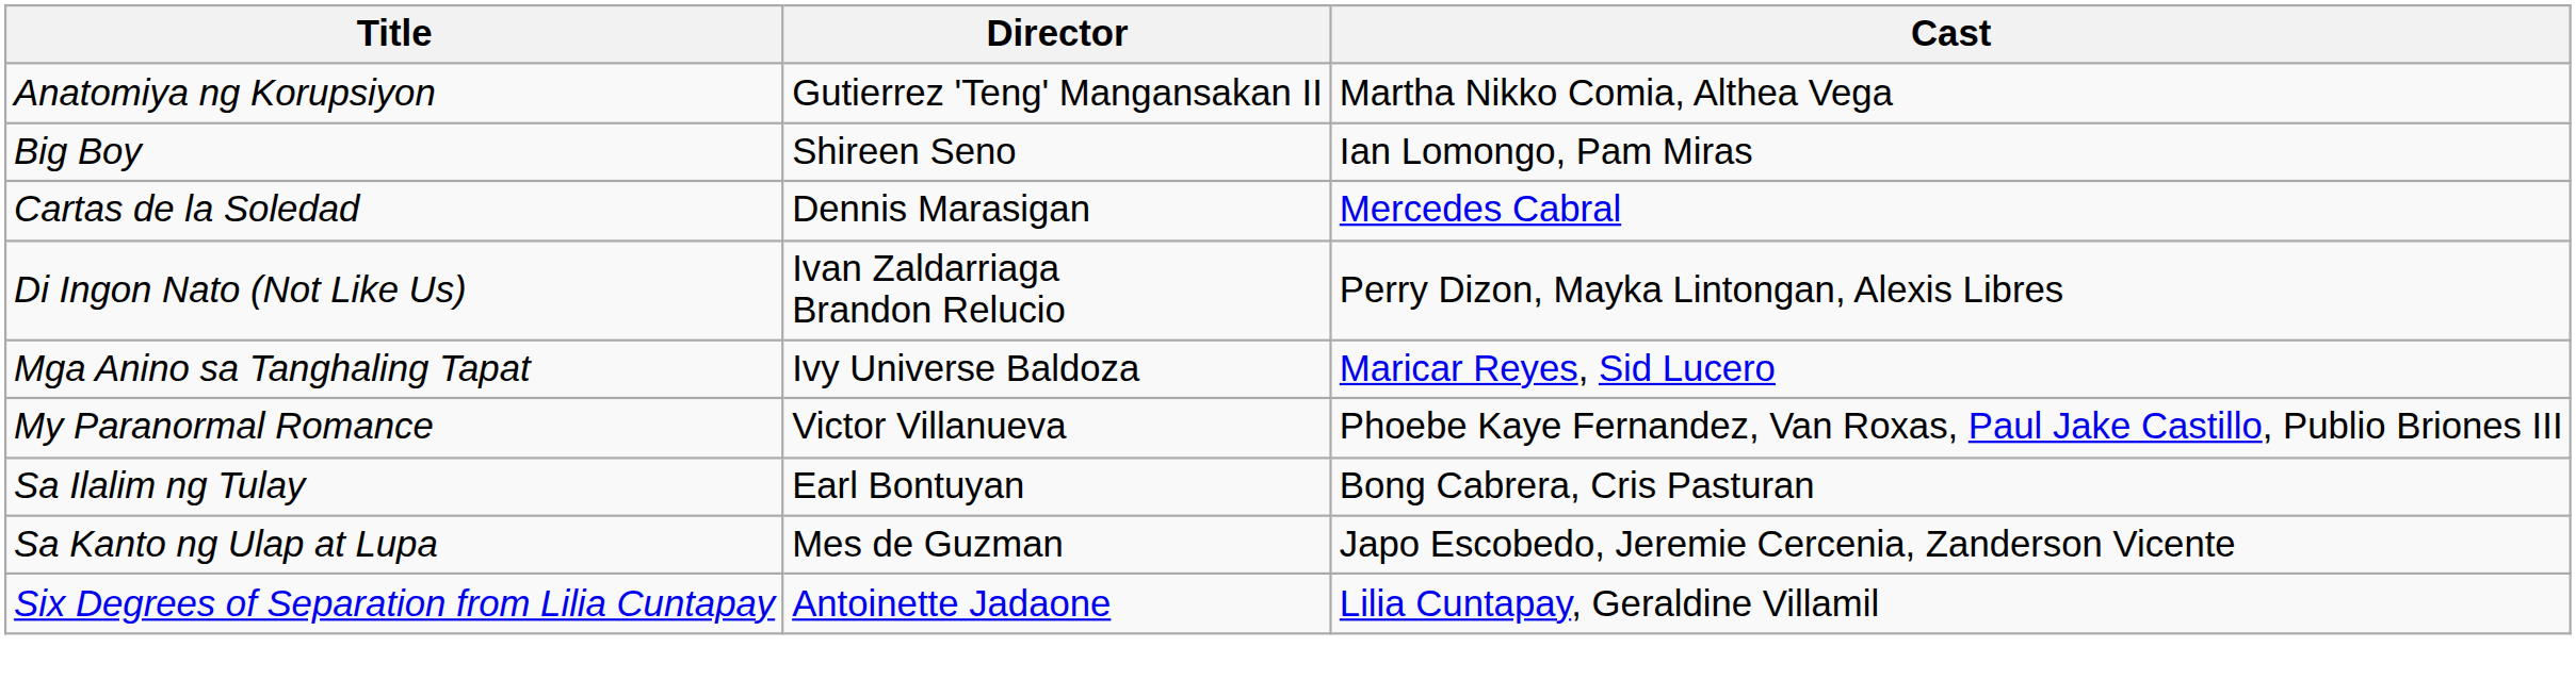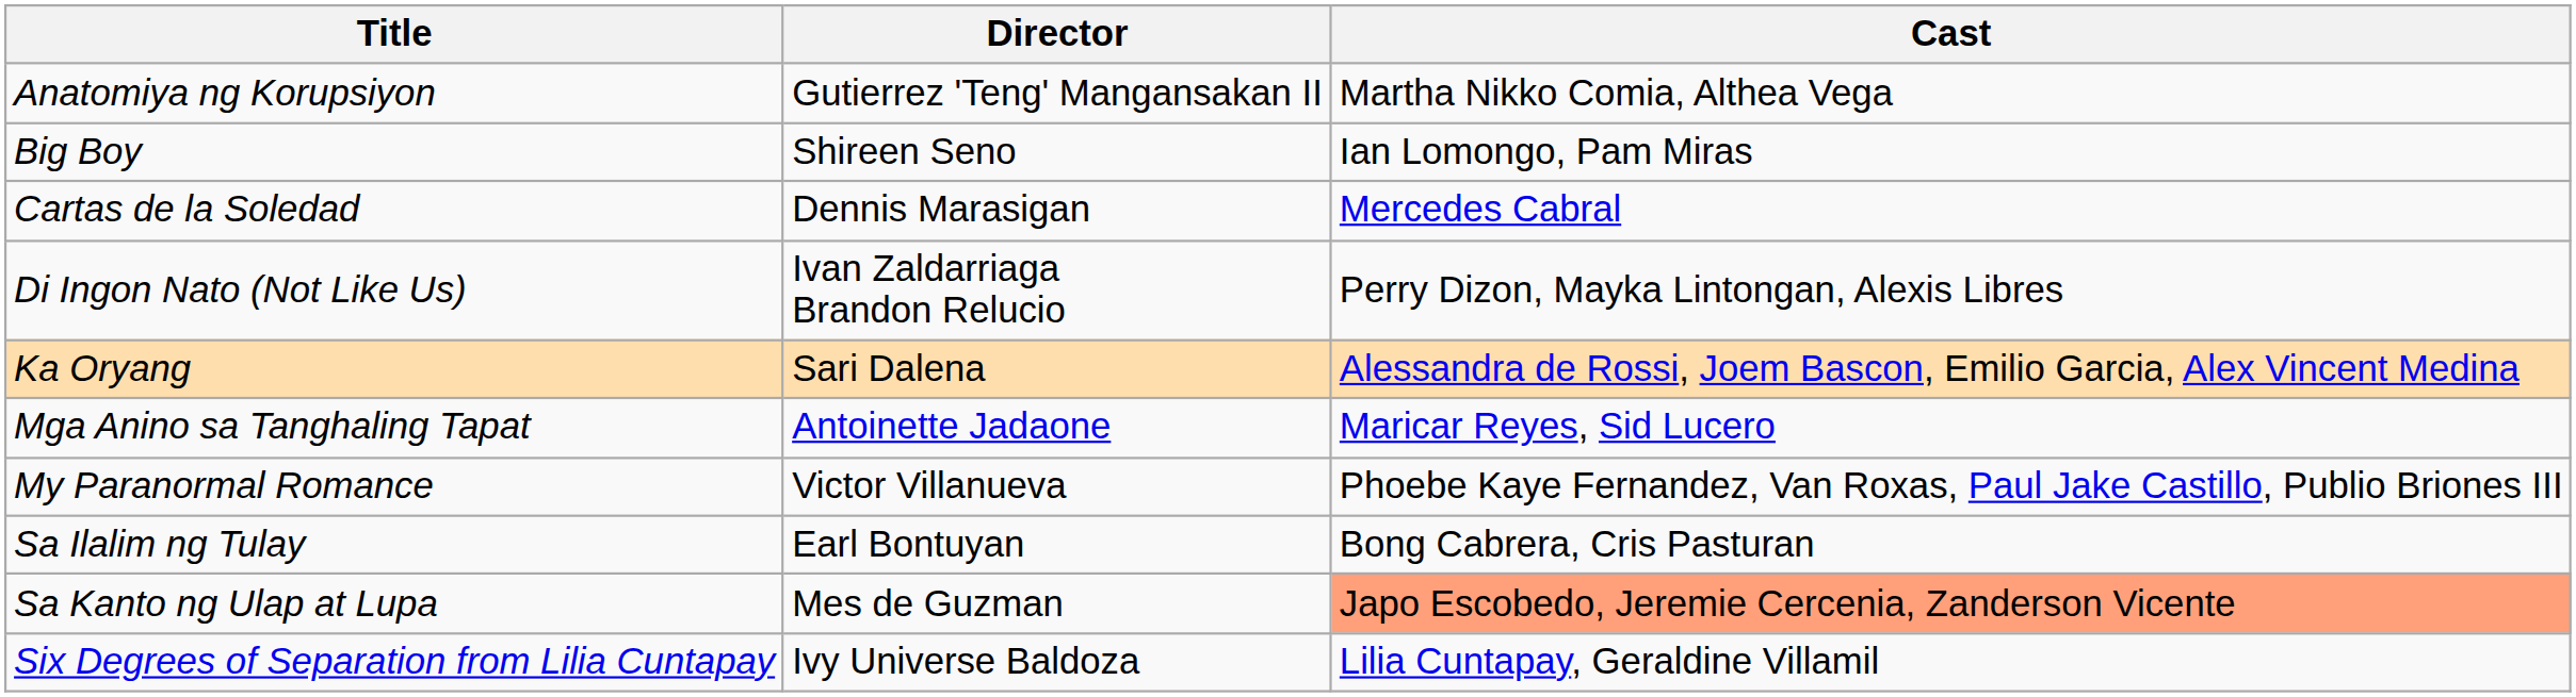+ row: Ka Oryang | Sari Dalena | Alessandra de Rossi, Joem Bascon, Emilio Garcia, Alex Vincent Medina
Mga Anino sa Tanghaling Tapat | Director: Ivy Universe Baldoza -> Antoinette Jadaone
Sa Kanto ng Ulap at Lupa | Cast: no background -> lightsalmon background
Six Degrees of Separation from Lilia Cuntapay | Director: Antoinette Jadaone -> Ivy Universe Baldoza
